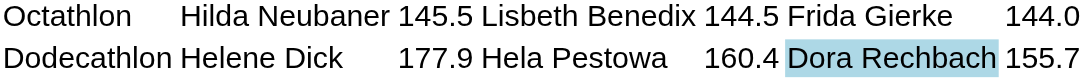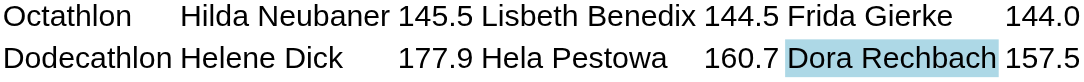Dodecathlon | column 5: 160.4 -> 160.7
Dodecathlon | column 7: 155.7 -> 157.5
